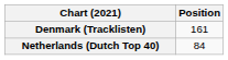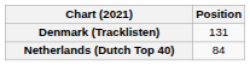Denmark (Tracklisten) | Position: 161 -> 131
